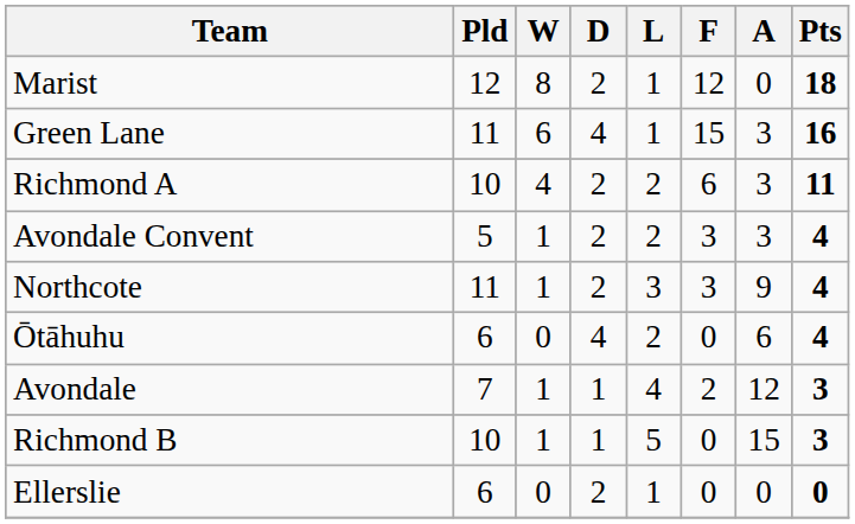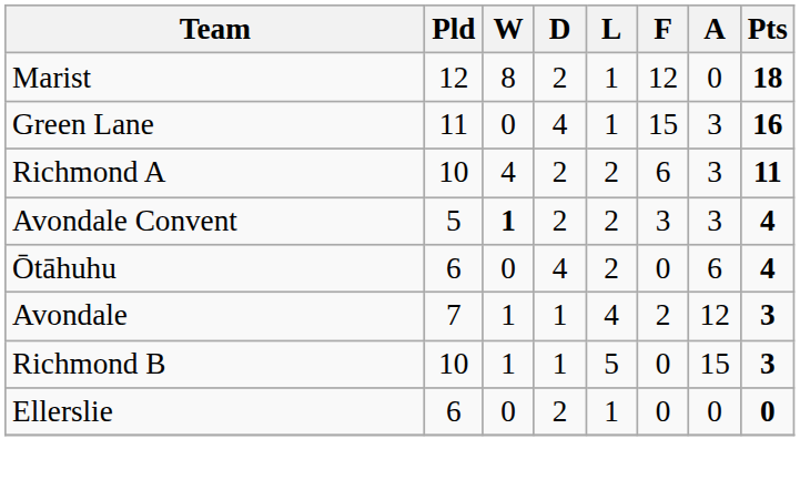Green Lane | W: 6 -> 0
Avondale Convent | W: normal -> bold
- row: Northcote | 11 | 1 | 2 | 3 | 3 | 9 | 4
